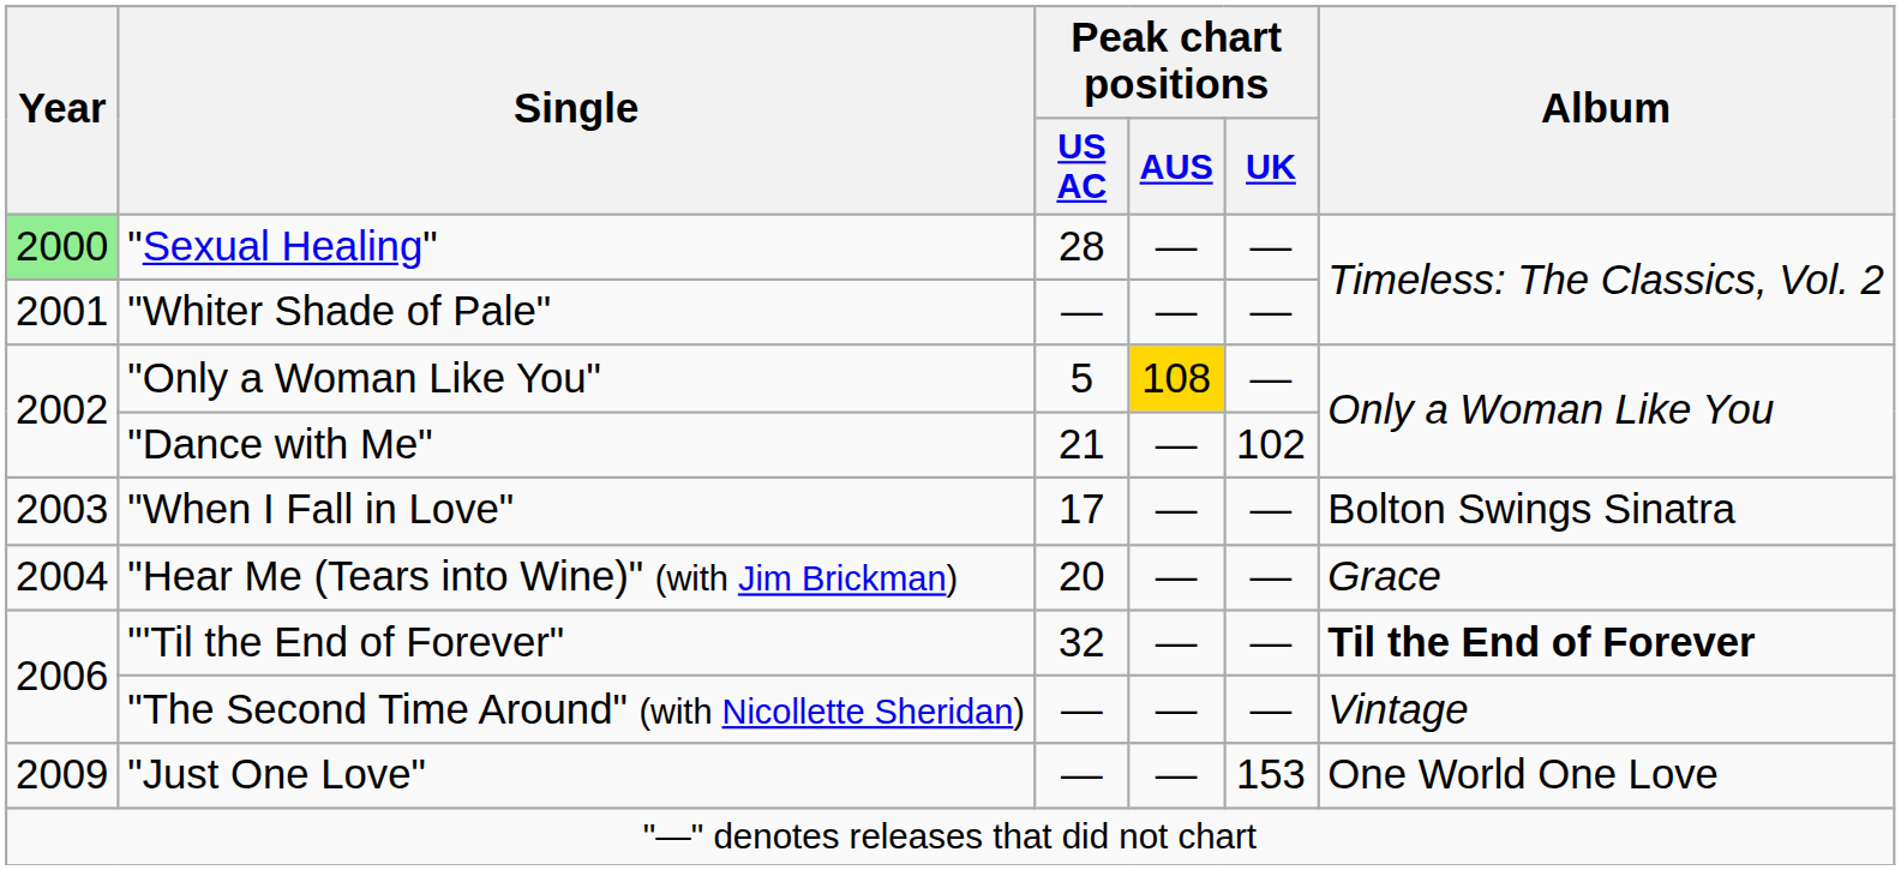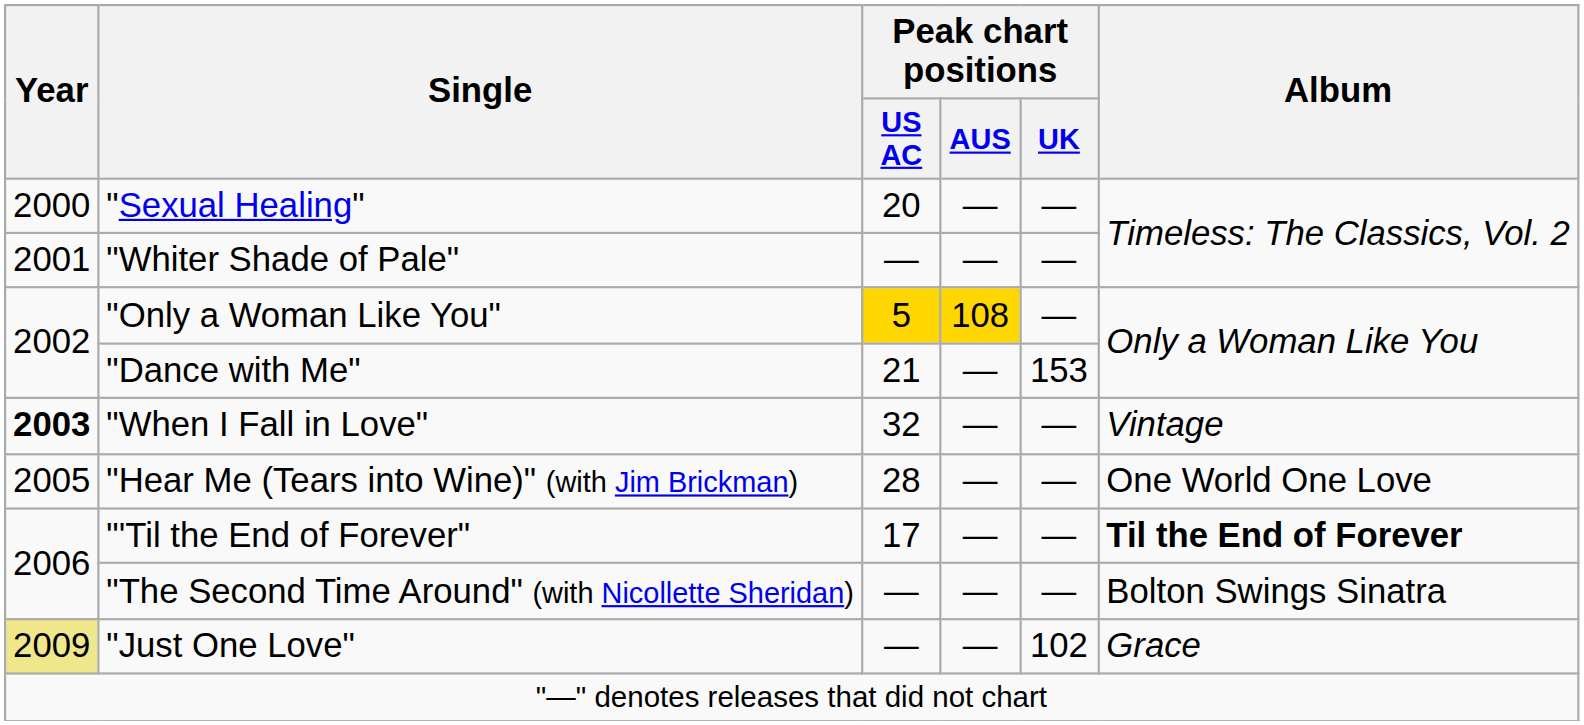"Sexual Healing" | Year: lightgreen background -> no background
"Sexual Healing" | Peak chart positions / US AC: 28 -> 20
"Only a Woman Like You" | Peak chart positions / US AC: no background -> gold background
"Dance with Me" | Peak chart positions / UK: 102 -> 153
"When I Fall in Love" | Year: normal -> bold
"When I Fall in Love" | Peak chart positions / US AC: 17 -> 32
"When I Fall in Love" | Album: Bolton Swings Sinatra -> Vintage
"Hear Me (Tears into Wine)" (with Jim Brickman) | Year: 2004 -> 2005
"Hear Me (Tears into Wine)" (with Jim Brickman) | Peak chart positions / US AC: 20 -> 28
"Hear Me (Tears into Wine)" (with Jim Brickman) | Album: Grace -> One World One Love
"'Til the End of Forever" | Peak chart positions / US AC: 32 -> 17
"The Second Time Around" (with Nicollette Sheridan) | Album: Vintage -> Bolton Swings Sinatra
"Just One Love" | Year: no background -> khaki background
"Just One Love" | Peak chart positions / UK: 153 -> 102
"Just One Love" | Album: One World One Love -> Grace
